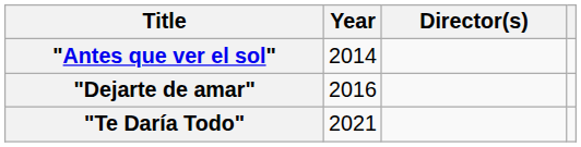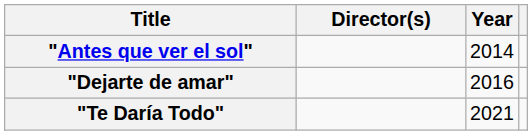columns swapped: Year <-> Director(s)
